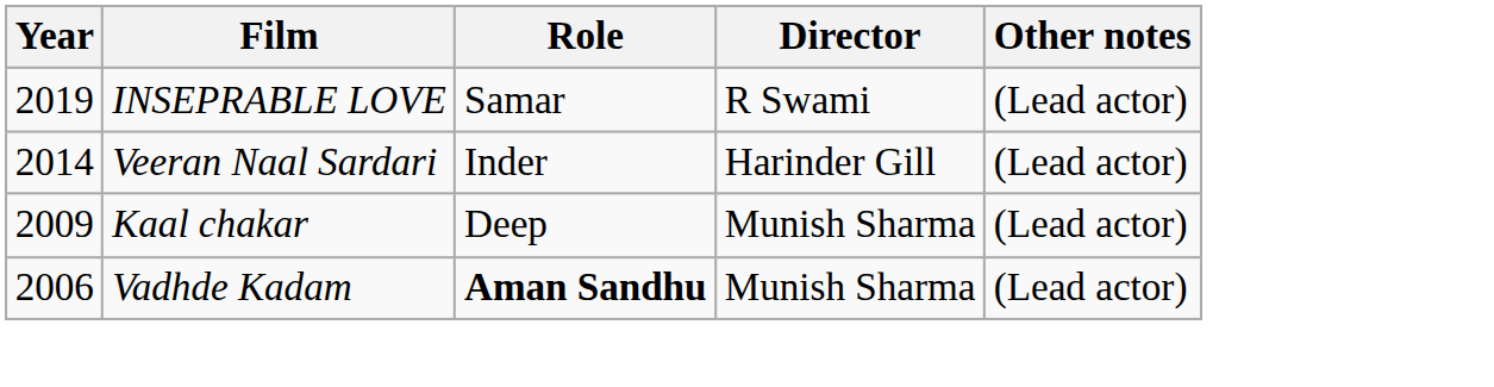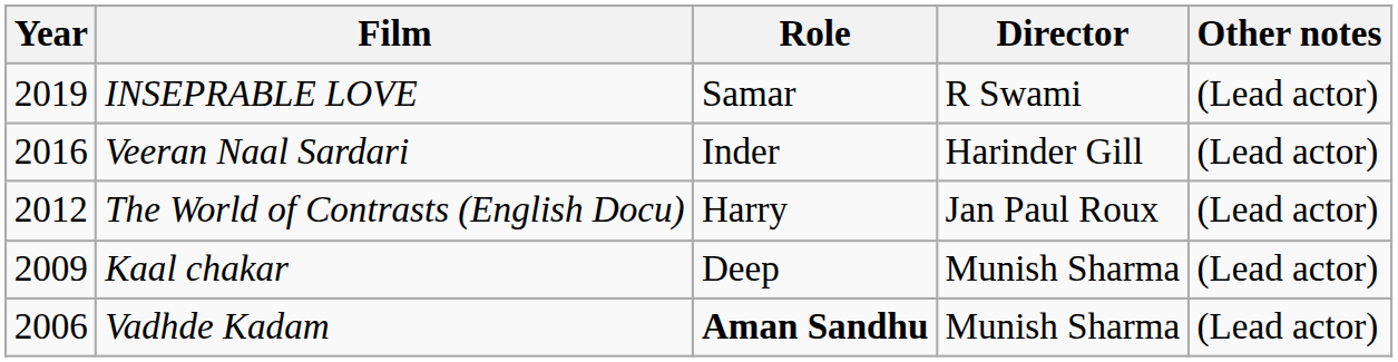Veeran Naal Sardari | Year: 2014 -> 2016
+ row: 2012 | The World of Contrasts (English Docu) | Harry | Jan Paul Roux | (Lead actor)
